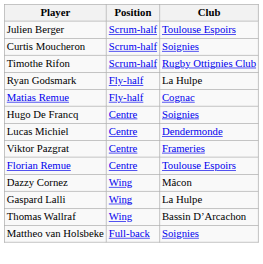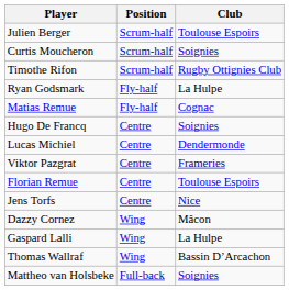+ row: Jens Torfs | Centre | Nice
